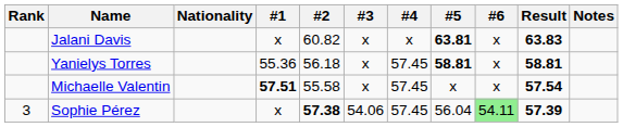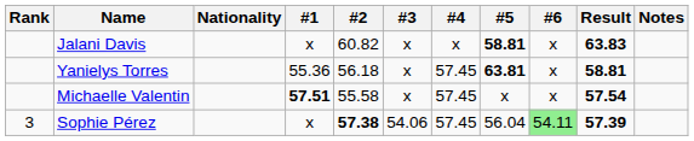Jalani Davis | #5: 63.81 -> 58.81
Yanielys Torres | #5: 58.81 -> 63.81
